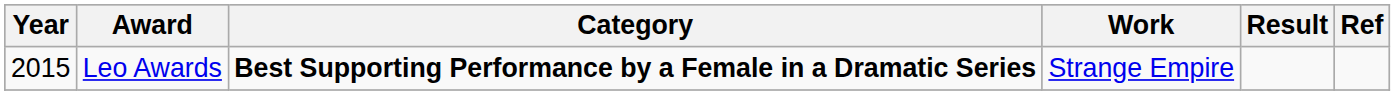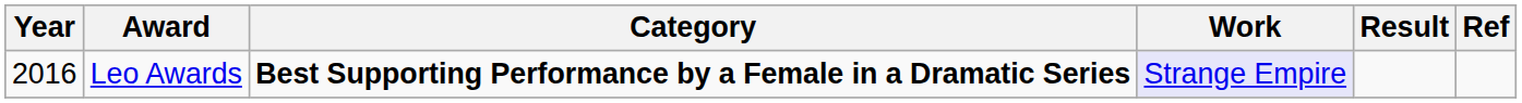Leo Awards | Year: 2015 -> 2016
Leo Awards | Work: no background -> lavender background
